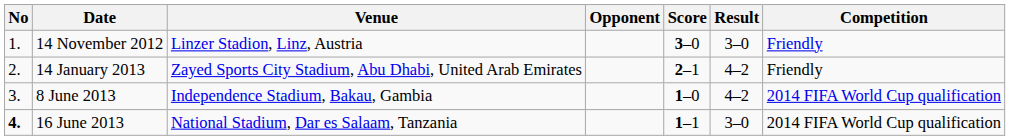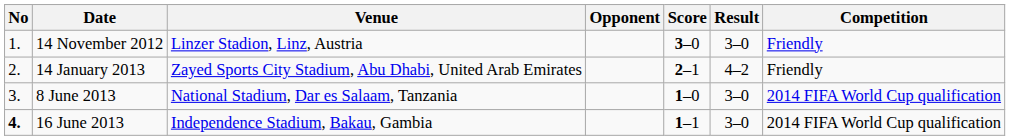8 June 2013 | Venue: Independence Stadium, Bakau, Gambia -> National Stadium, Dar es Salaam, Tanzania
8 June 2013 | Result: 4–2 -> 3–0
16 June 2013 | Venue: National Stadium, Dar es Salaam, Tanzania -> Independence Stadium, Bakau, Gambia
